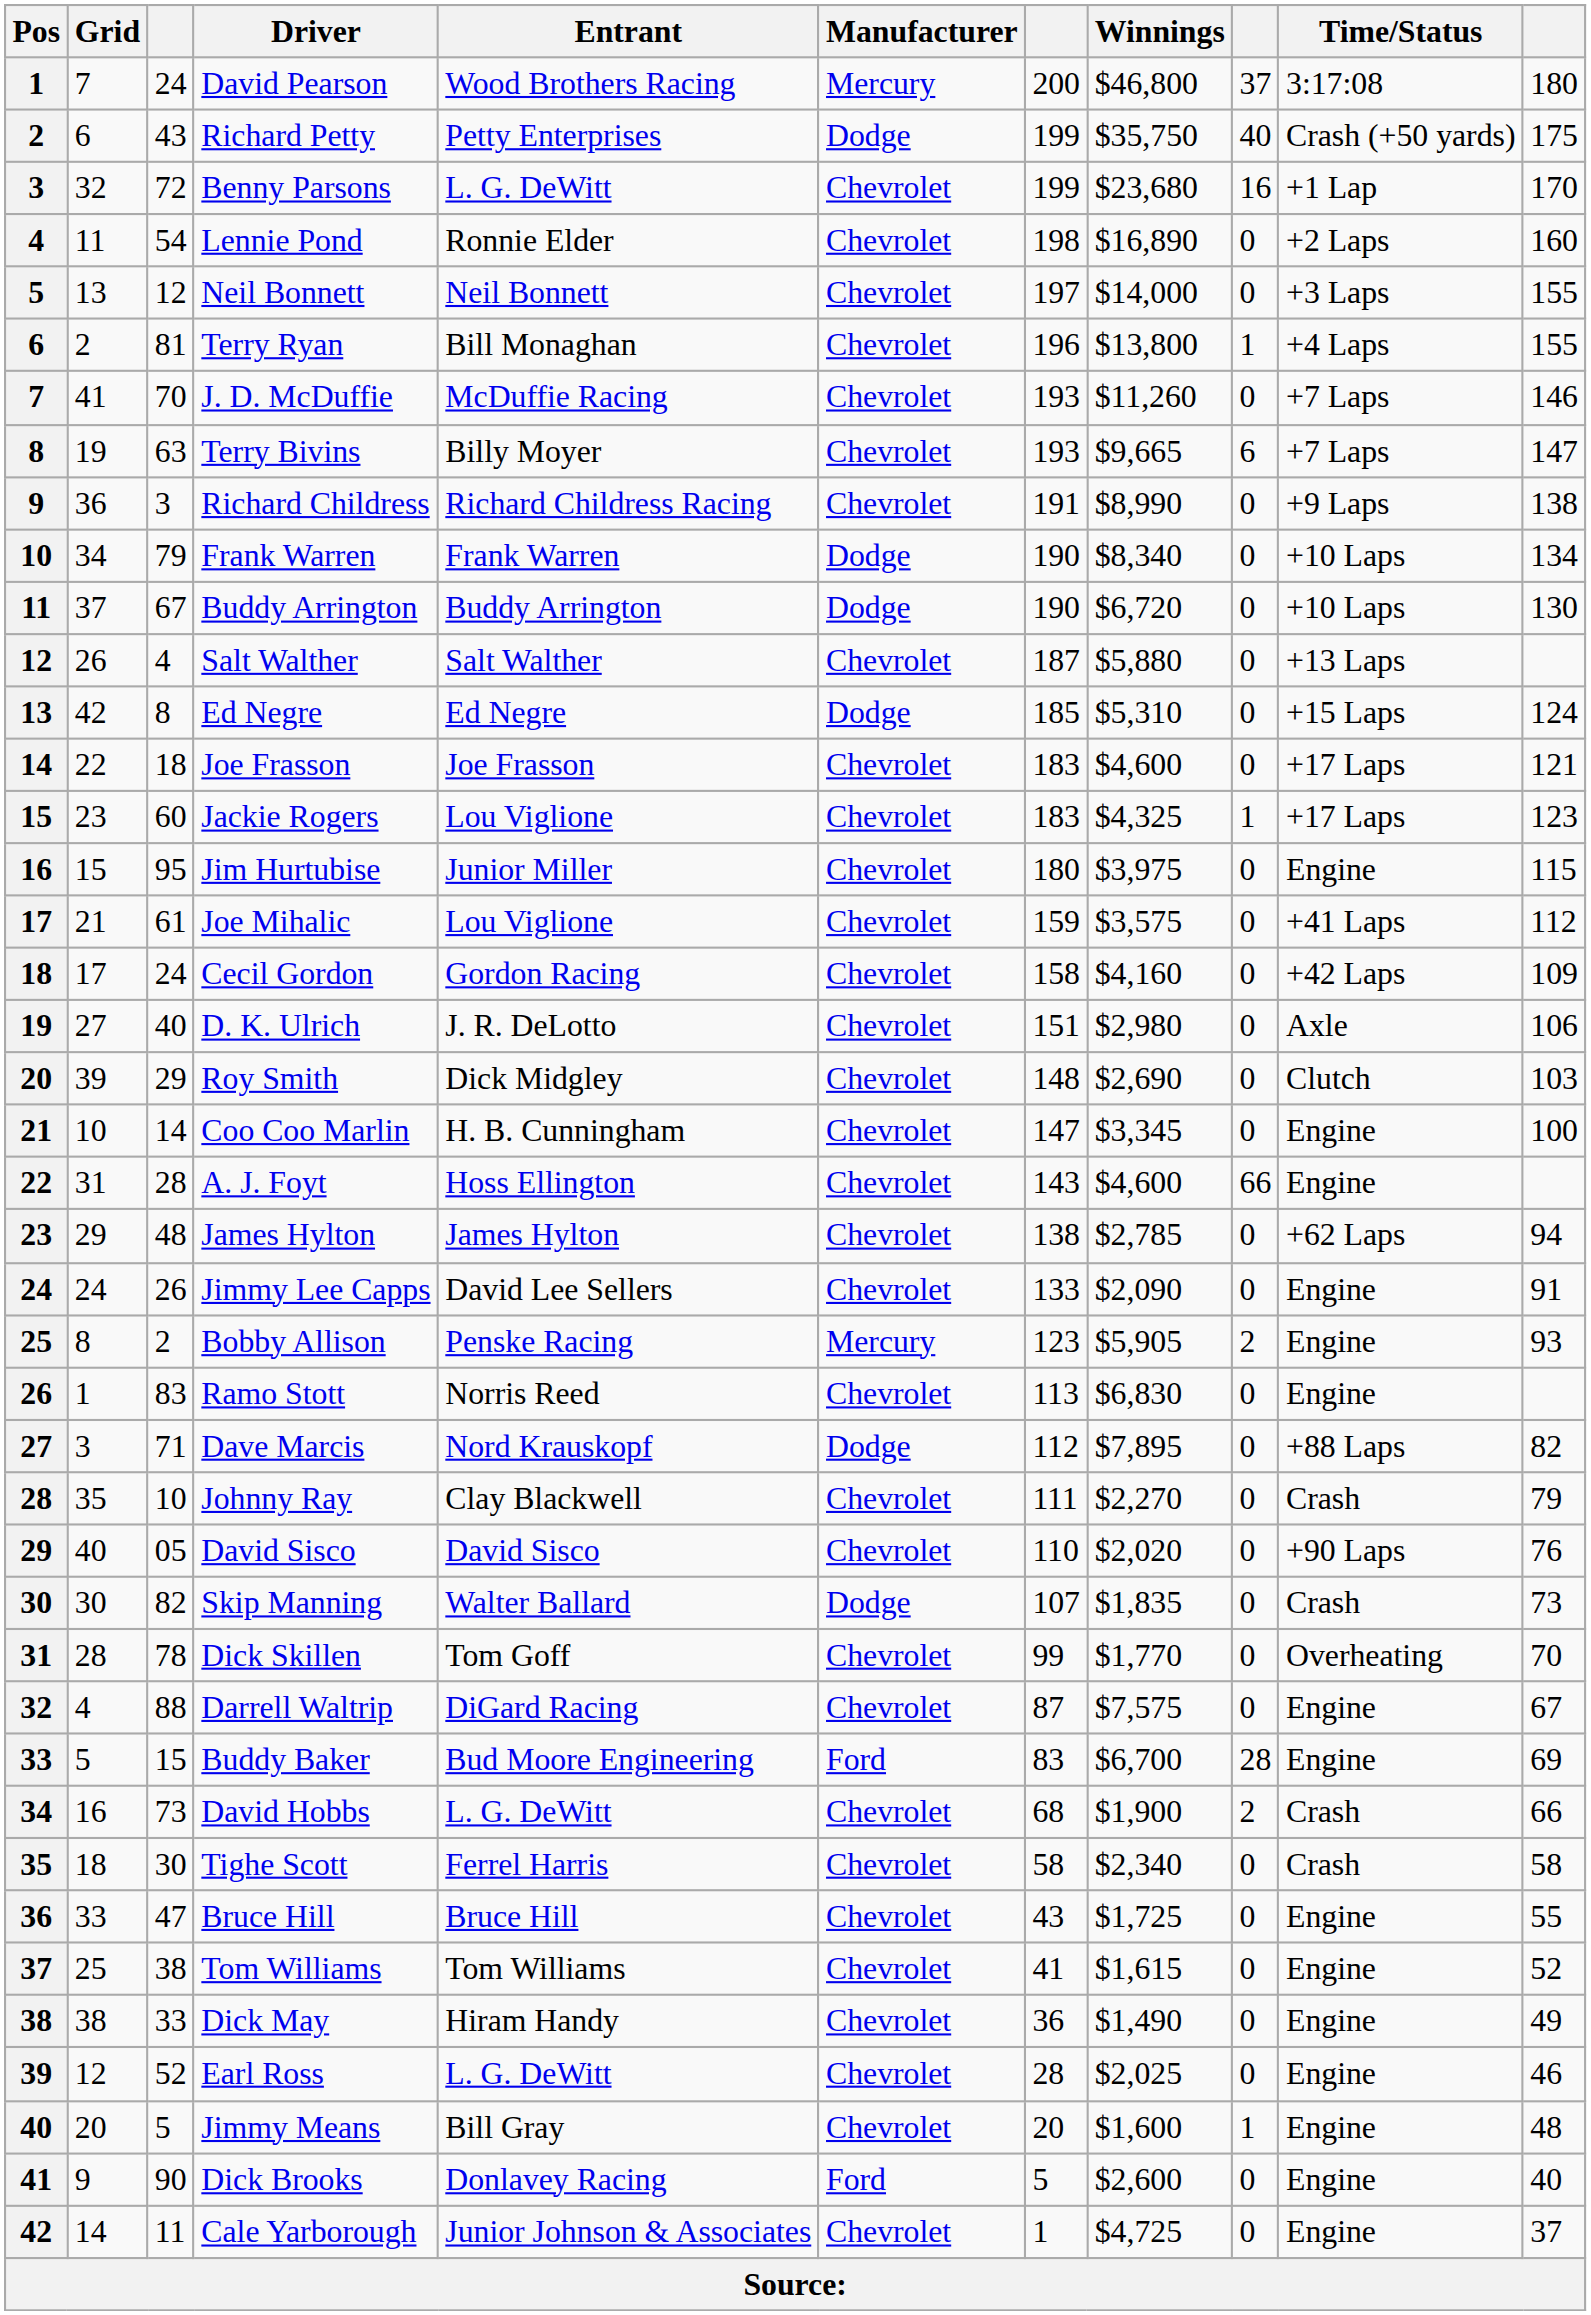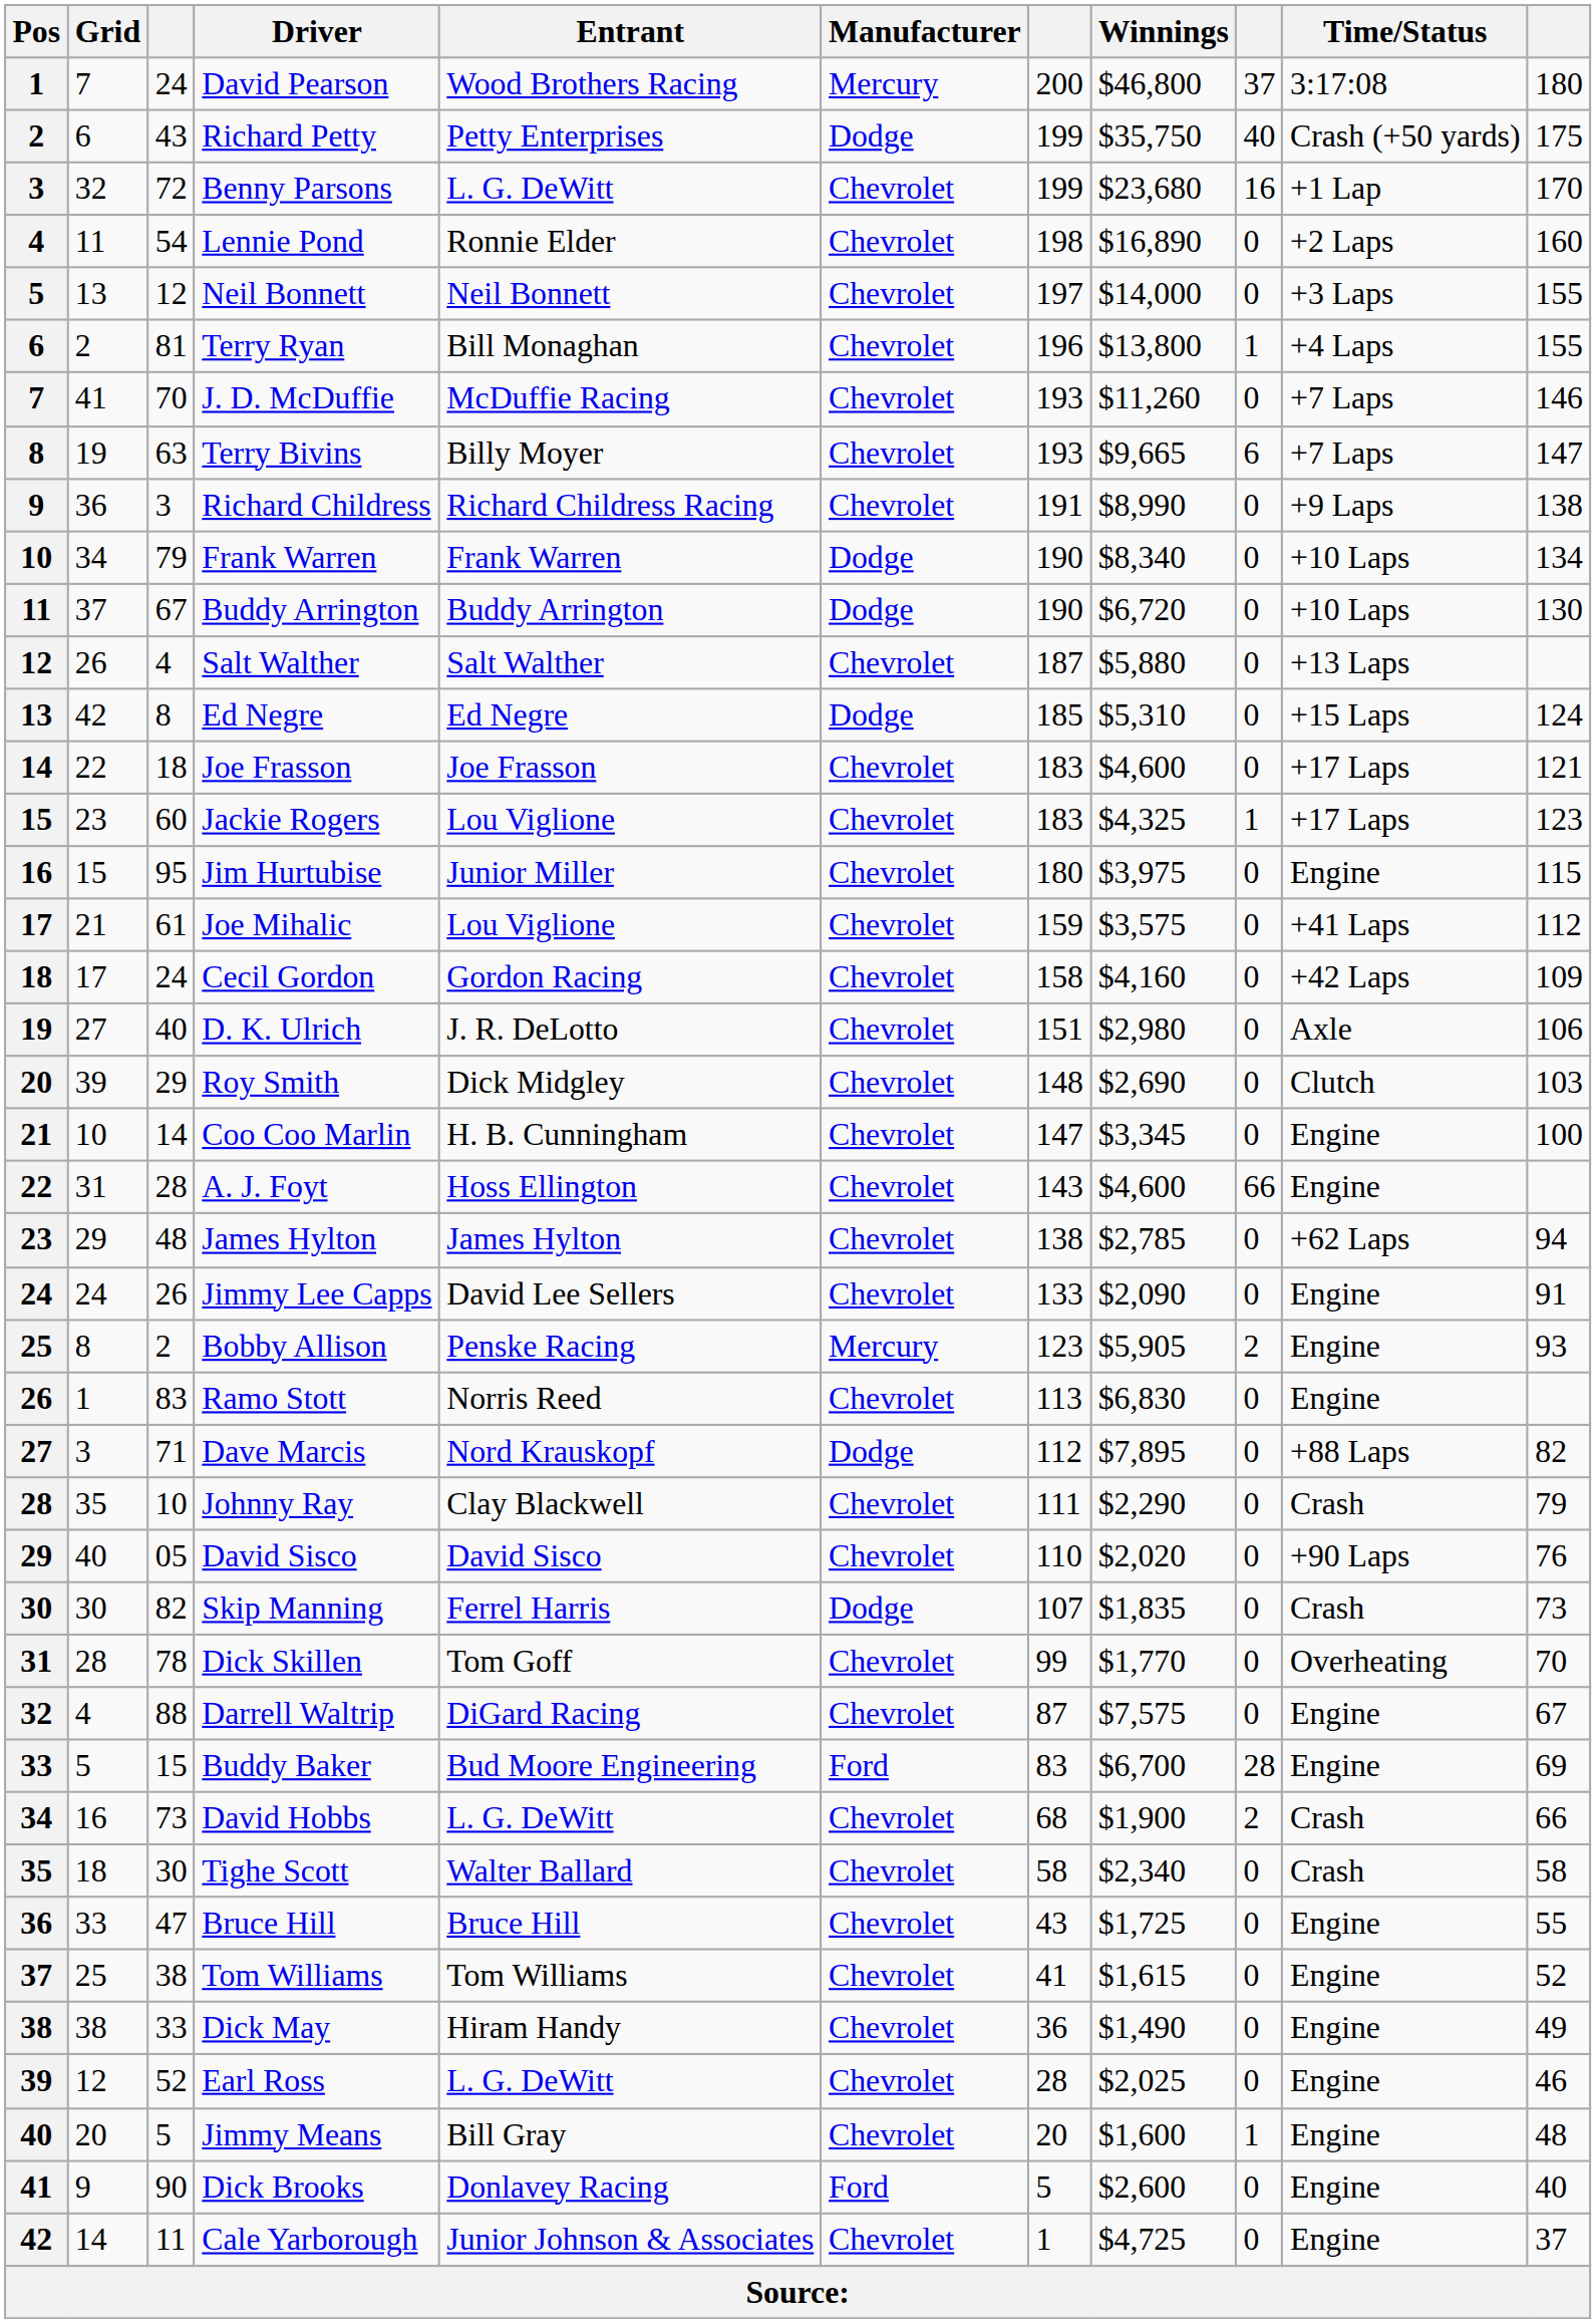Johnny Ray | Winnings: $2,270 -> $2,290
Skip Manning | Entrant: Walter Ballard -> Ferrel Harris
Tighe Scott | Entrant: Ferrel Harris -> Walter Ballard
